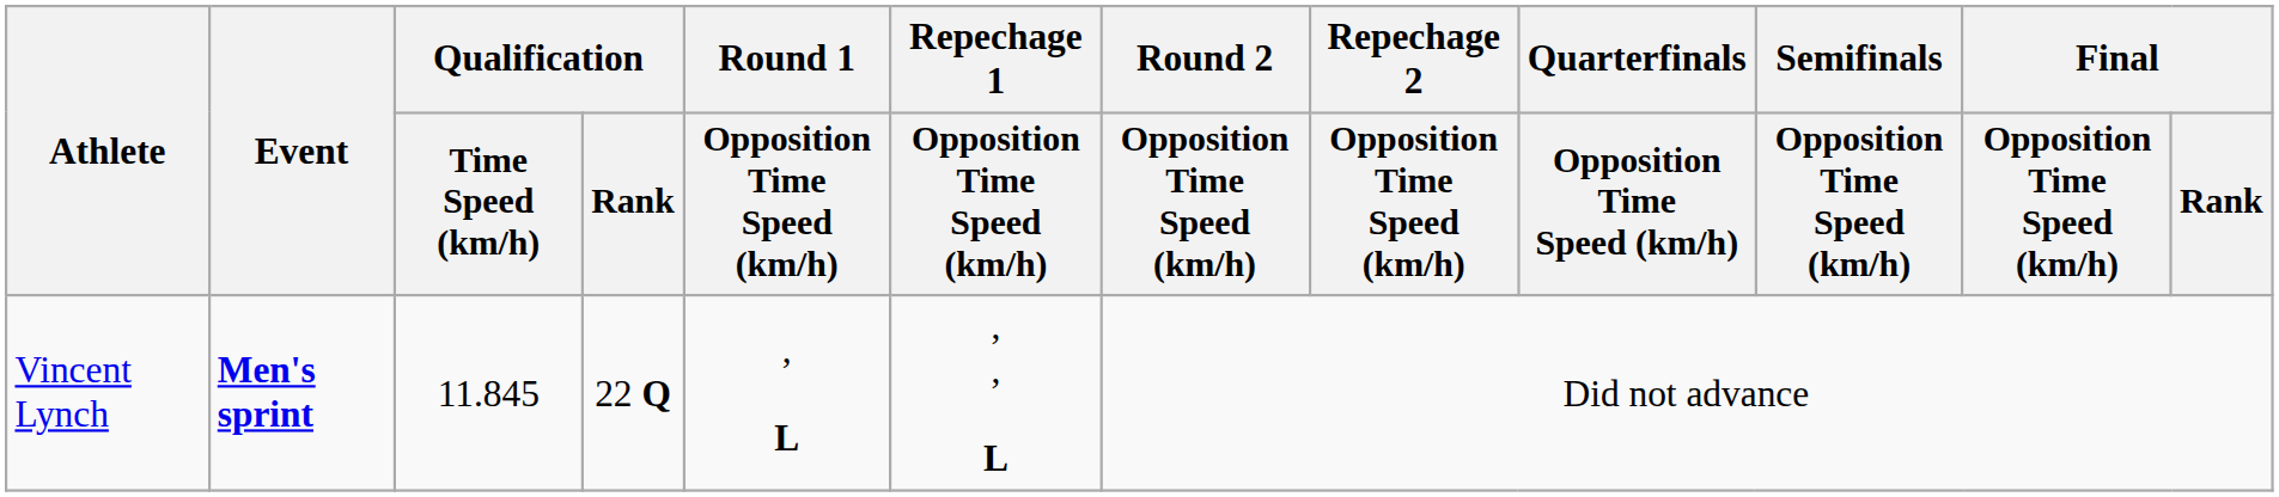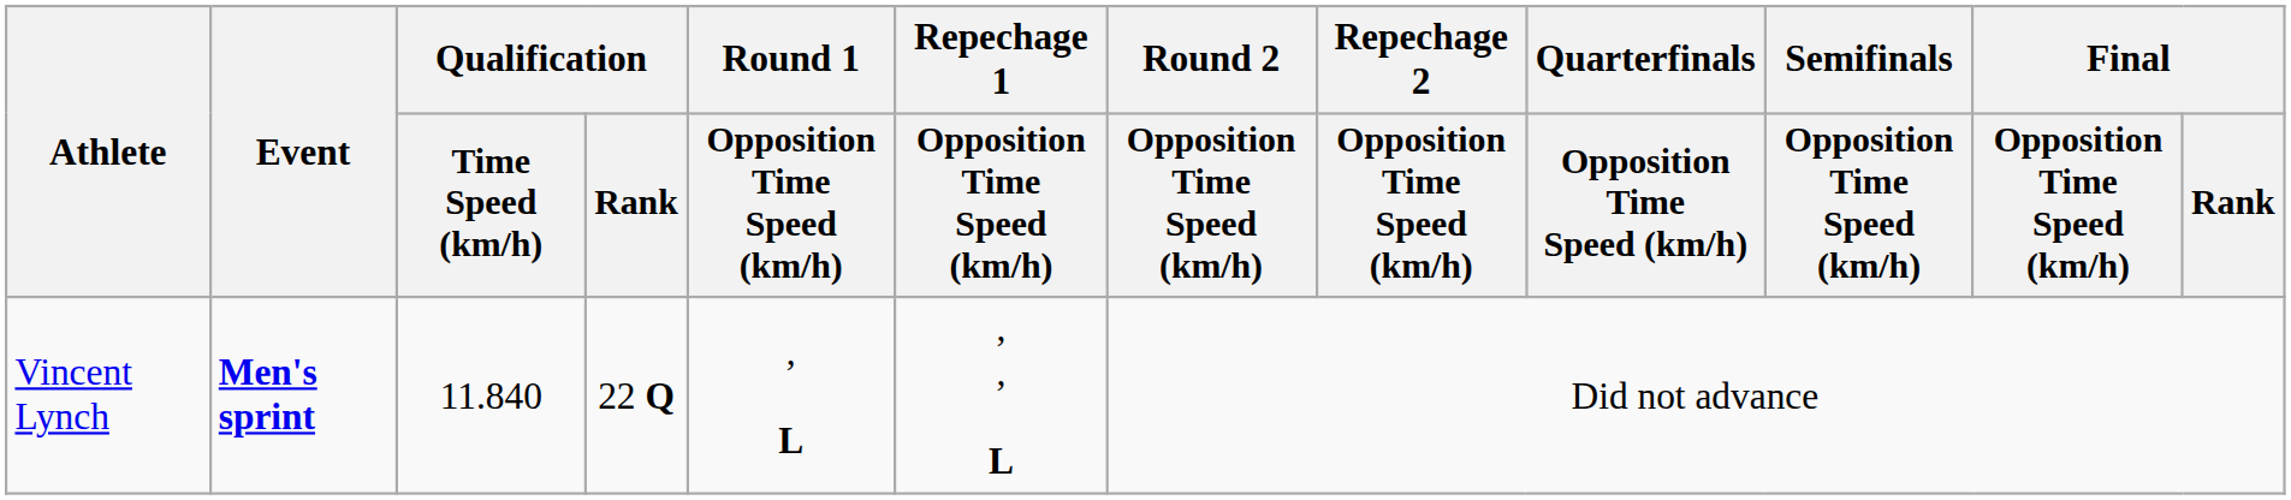Vincent Lynch | Qualification / Time Speed (km/h): 11.845 -> 11.840
